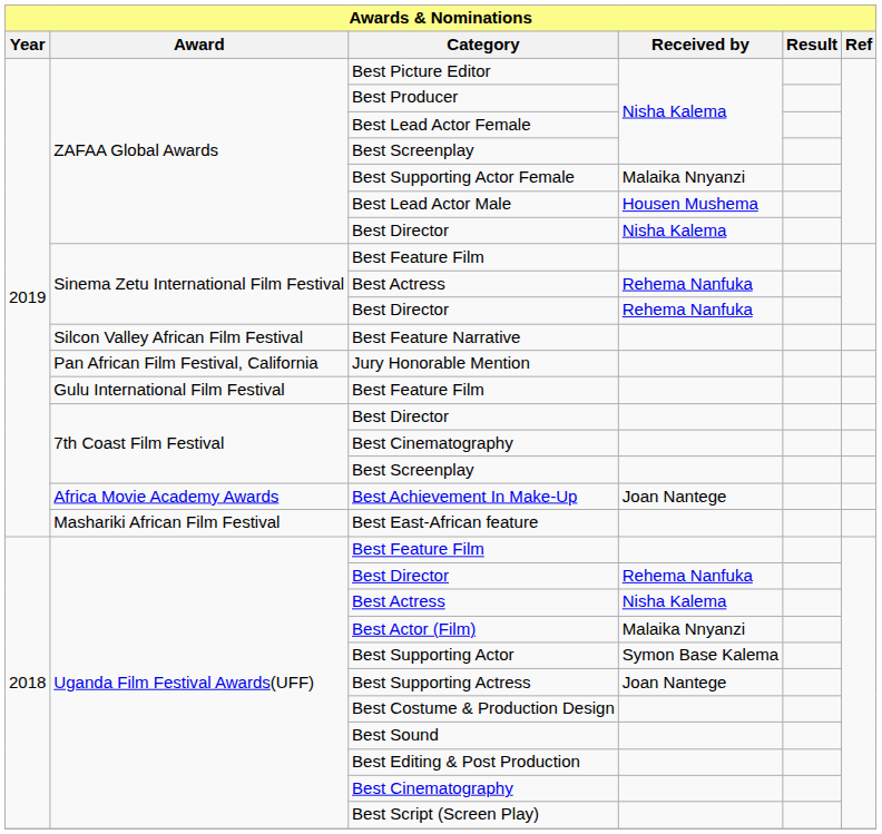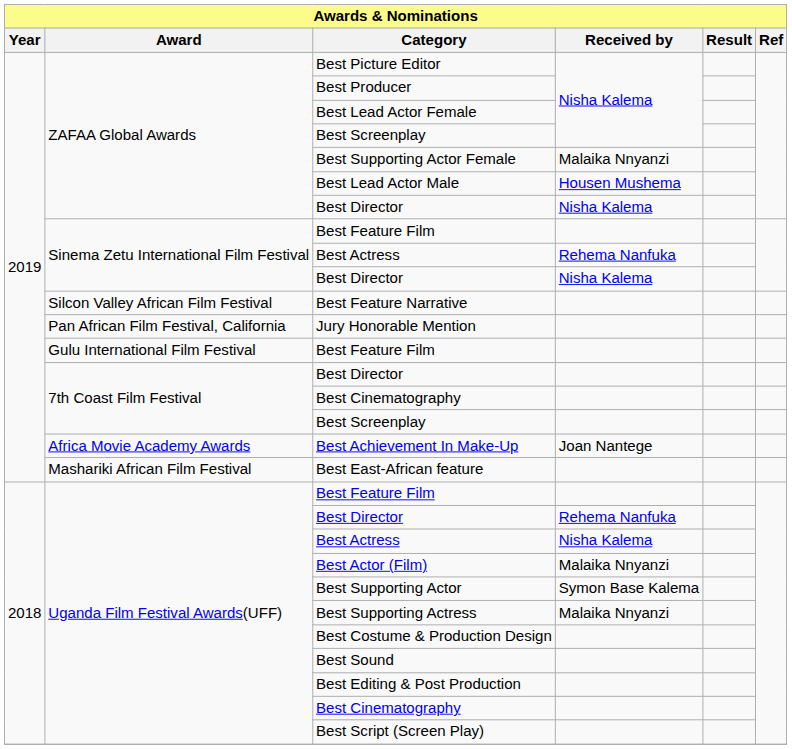Sinema Zetu International Film Festival / Best Director | Received by: Rehema Nanfuka -> Nisha Kalema
Best Supporting Actress | Received by: Joan Nantege -> Malaika Nnyanzi
